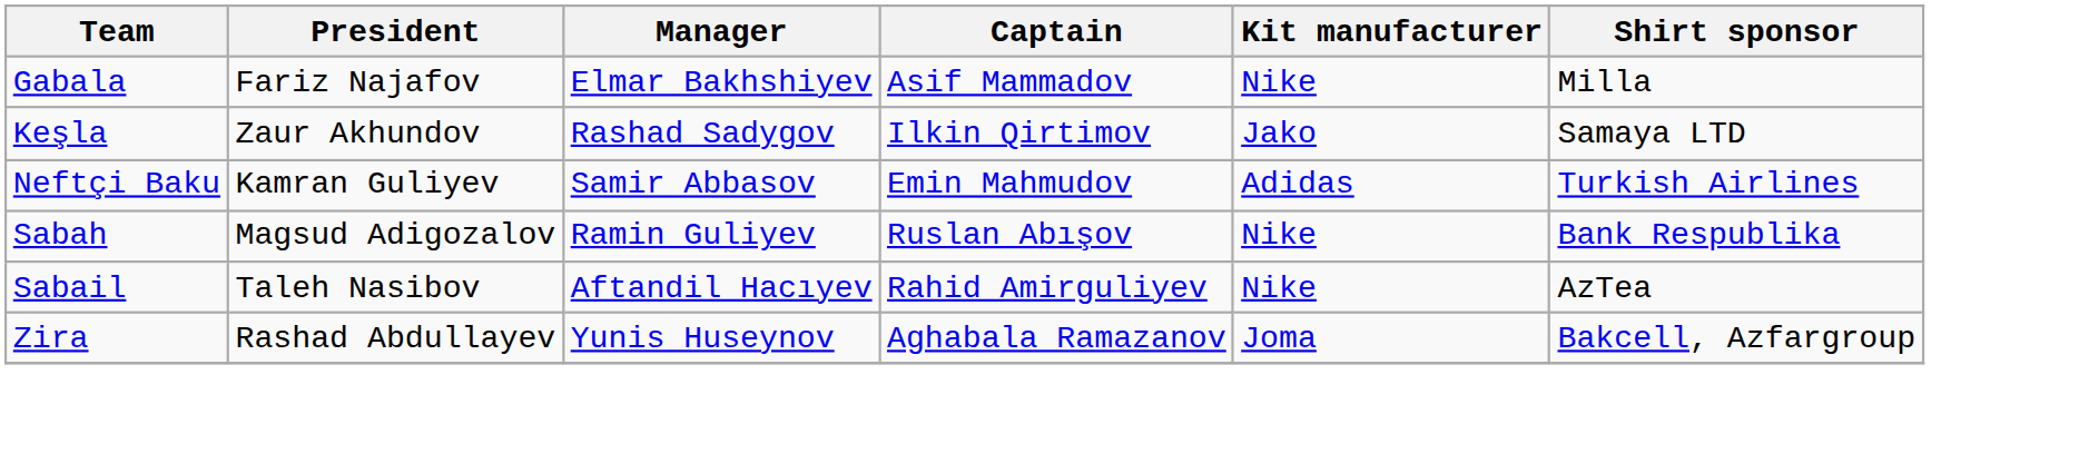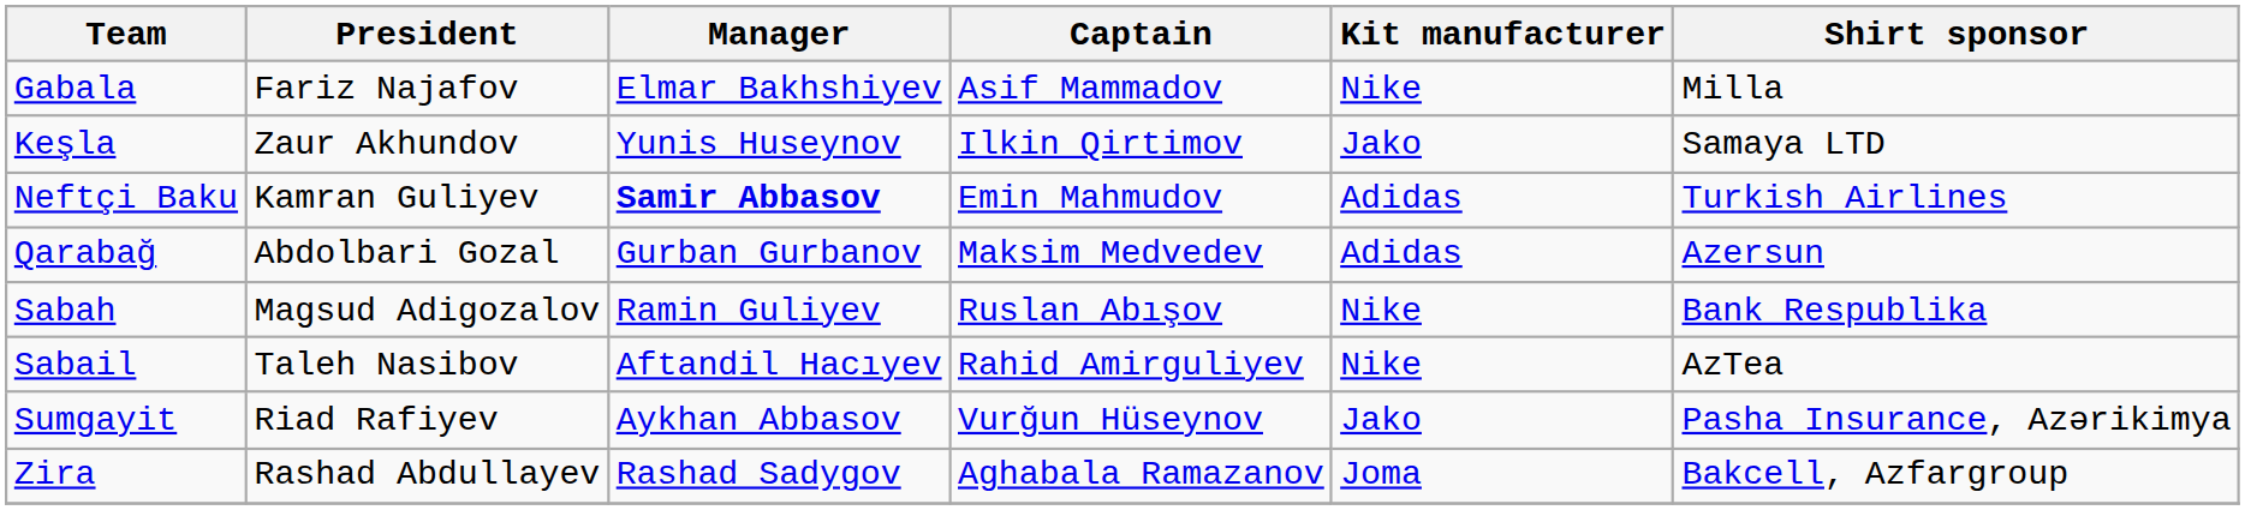Keşla | Manager: Rashad Sadygov -> Yunis Huseynov
Neftçi Baku | Manager: normal -> bold
+ row: Qarabağ | Abdolbari Gozal | Gurban Gurbanov | Maksim Medvedev | Adidas | Azersun
+ row: Sumgayit | Riad Rafiyev | Aykhan Abbasov | Vurğun Hüseynov | Jako | Pasha Insurance, Azərikimya
Zira | Manager: Yunis Huseynov -> Rashad Sadygov
